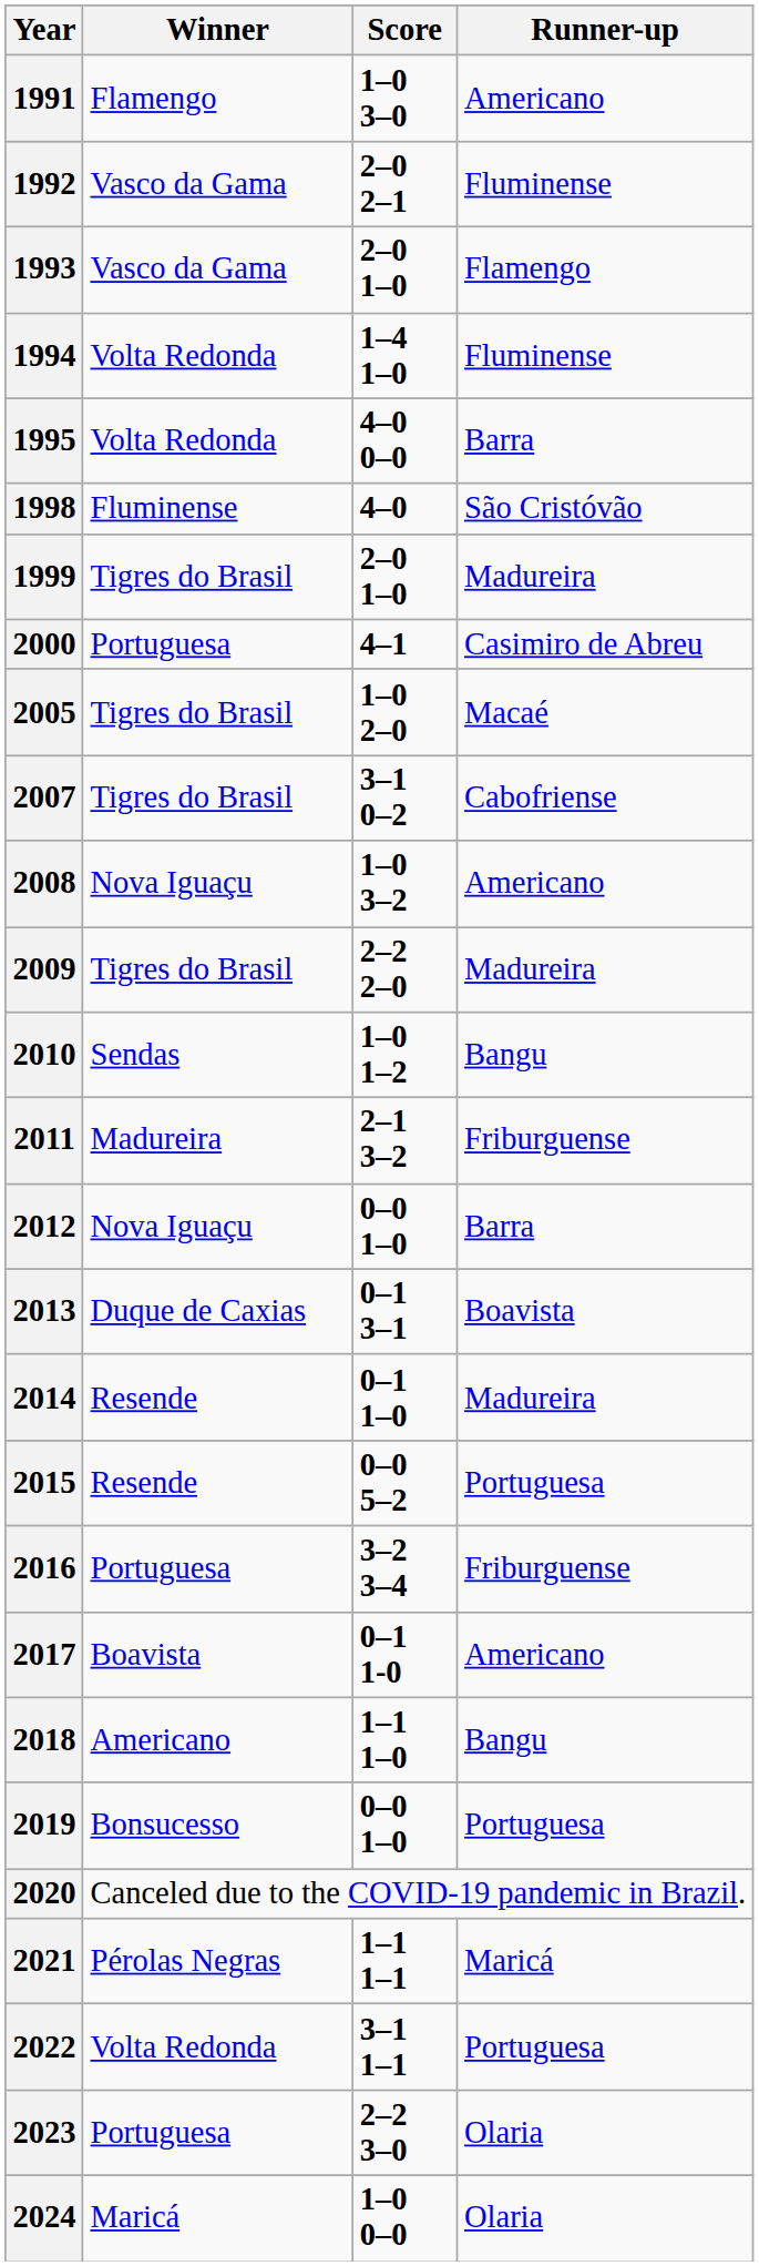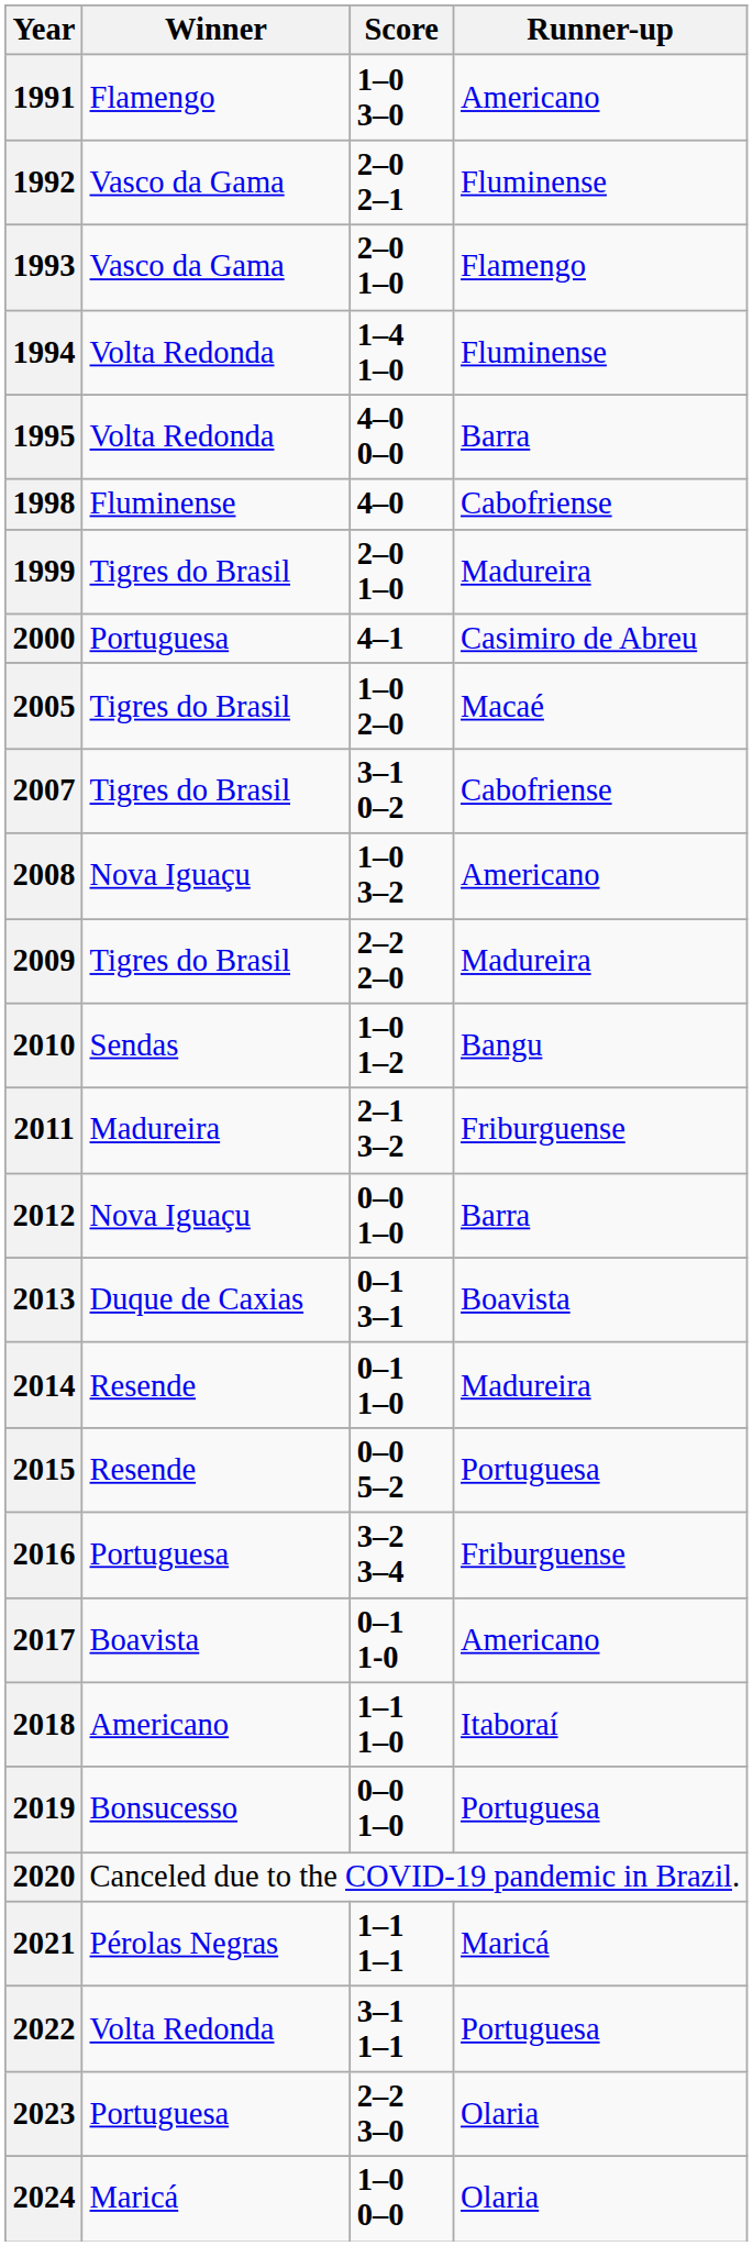1998 | Runner-up: São Cristóvão -> Cabofriense
2018 | Runner-up: Bangu -> Itaboraí
